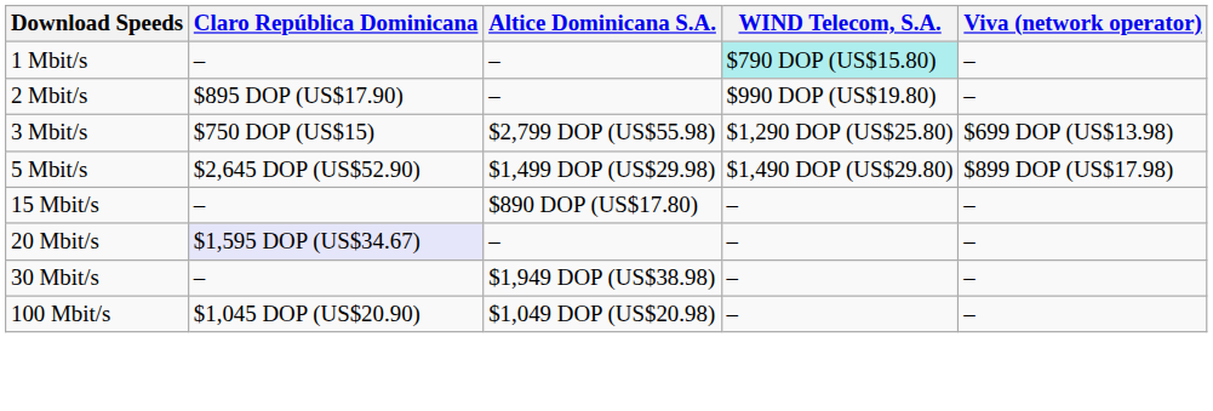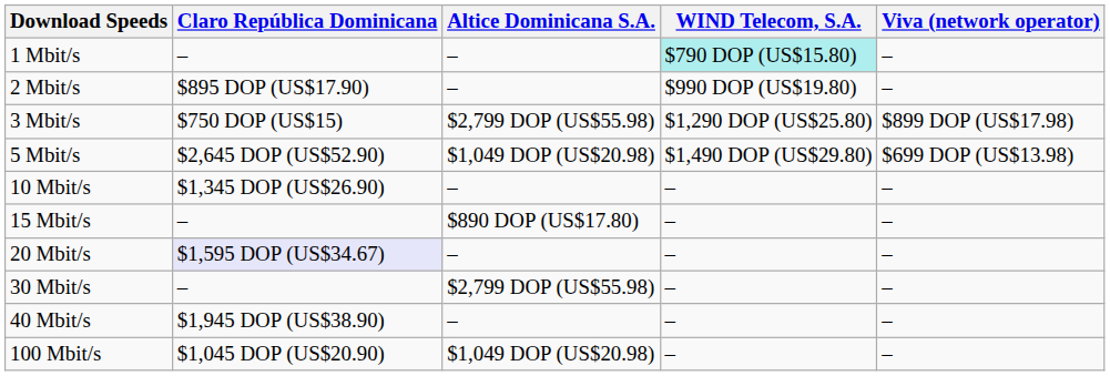3 Mbit/s | Viva (network operator): $699 DOP (US$13.98) -> $899 DOP (US$17.98)
5 Mbit/s | Altice Dominicana S.A.: $1,499 DOP (US$29.98) -> $1,049 DOP (US$20.98)
5 Mbit/s | Viva (network operator): $899 DOP (US$17.98) -> $699 DOP (US$13.98)
+ row: 10 Mbit/s | $1,345 DOP (US$26.90) | – | – | –
30 Mbit/s | Altice Dominicana S.A.: $1,949 DOP (US$38.98) -> $2,799 DOP (US$55.98)
+ row: 40 Mbit/s | $1,945 DOP (US$38.90) | – | – | –
